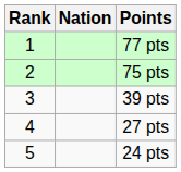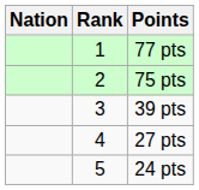columns swapped: Rank <-> Nation
